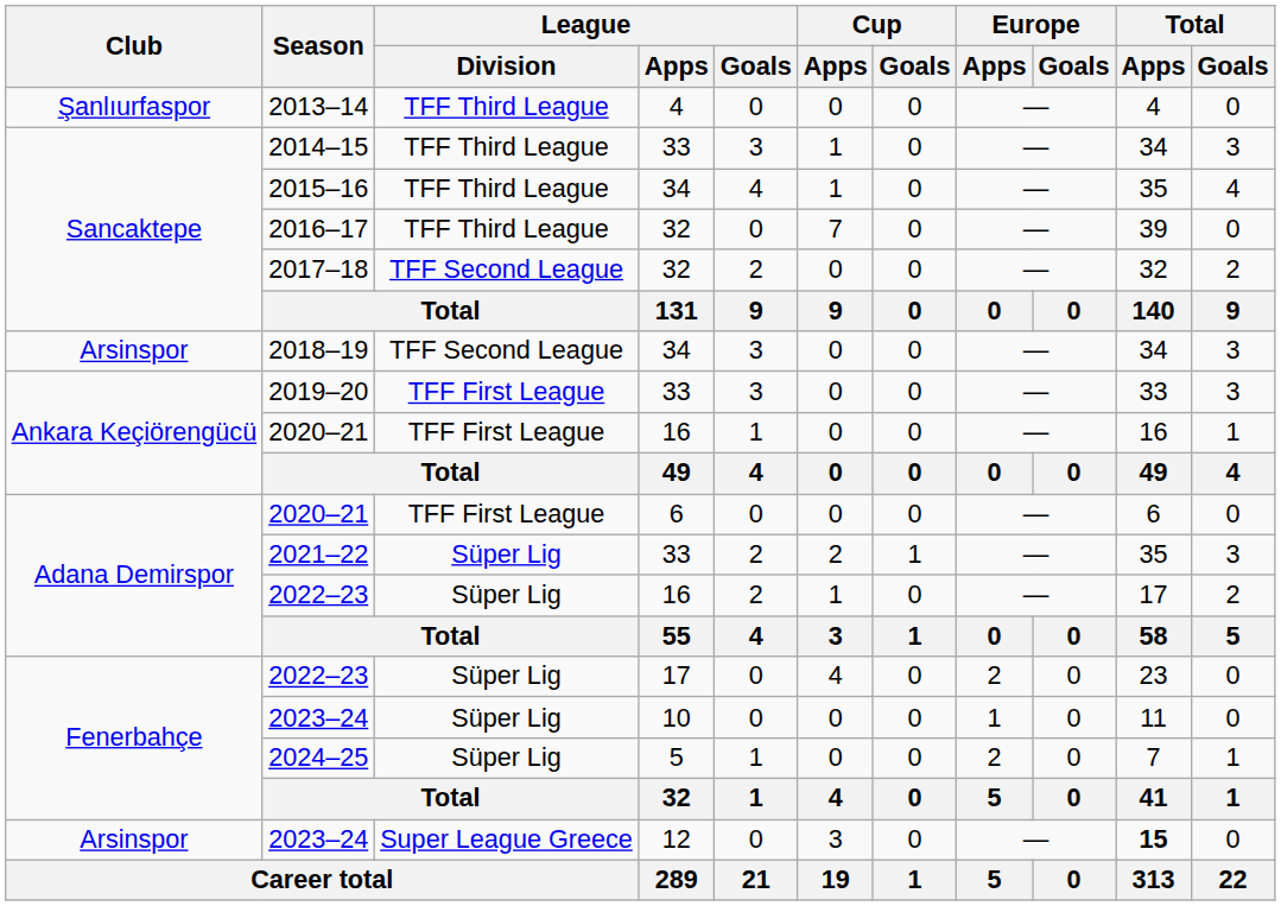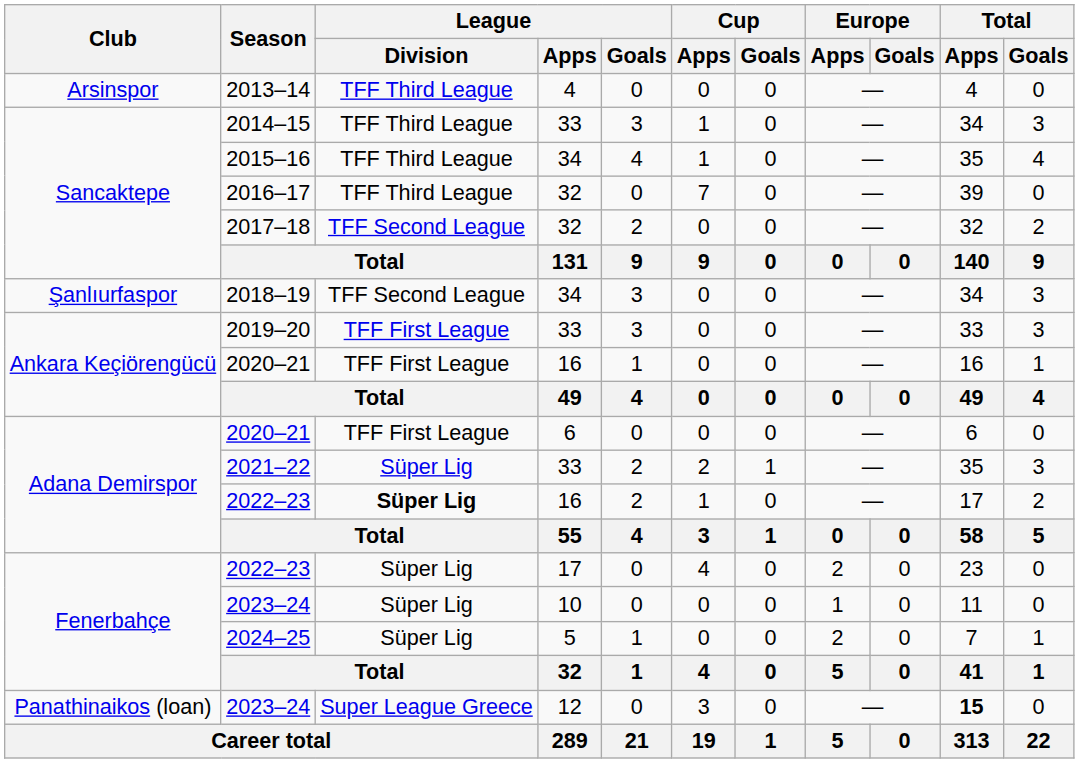2013–14 | Club: Şanlıurfaspor -> Arsinspor
2018–19 | Club: Arsinspor -> Şanlıurfaspor
2022–23 / 16 | League / Division: normal -> bold
2023–24 / 12 | Club: Arsinspor -> Panathinaikos (loan)
